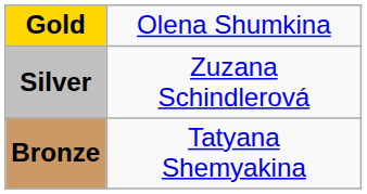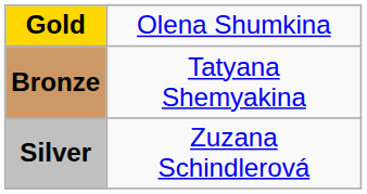rows swapped: Silver <-> Bronze
